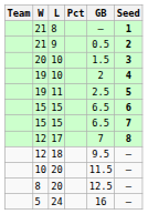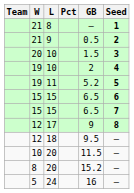11 | GB: 2.5 -> 5.2
17 | GB: 7 -> 9
8 / 20 | GB: 12.5 -> 15.2
